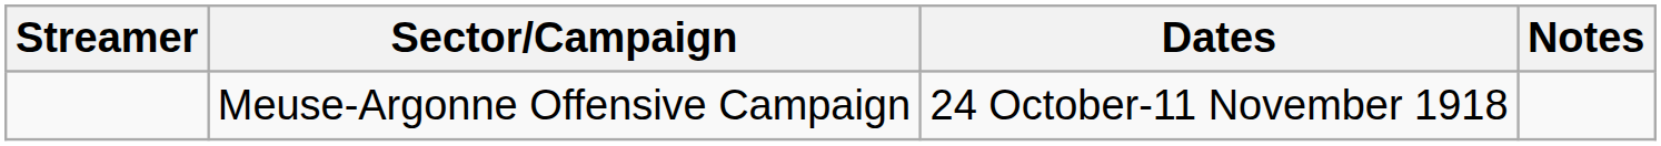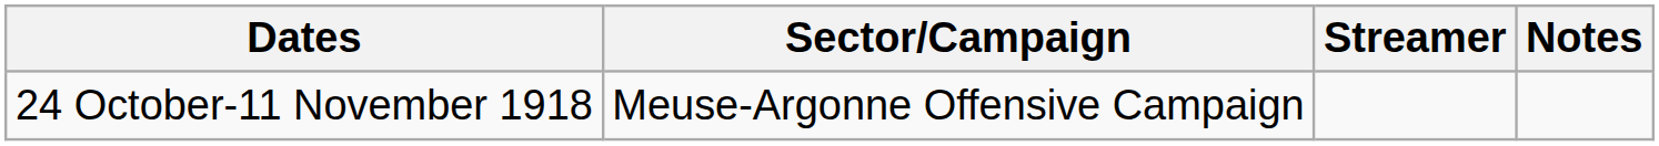columns swapped: Streamer <-> Dates
